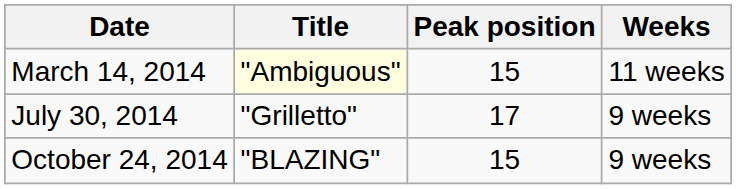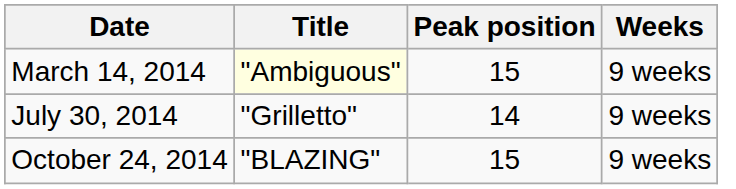March 14, 2014 | Weeks: 11 weeks -> 9 weeks
July 30, 2014 | Peak position: 17 -> 14
